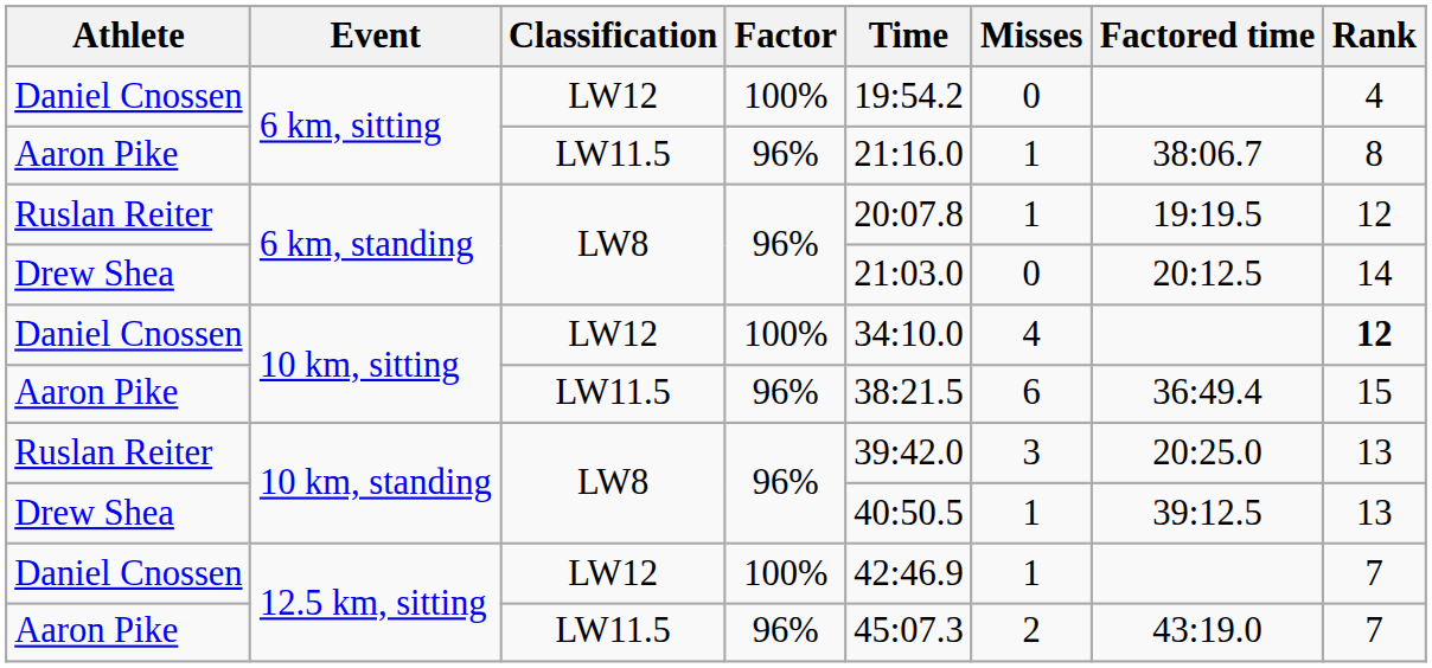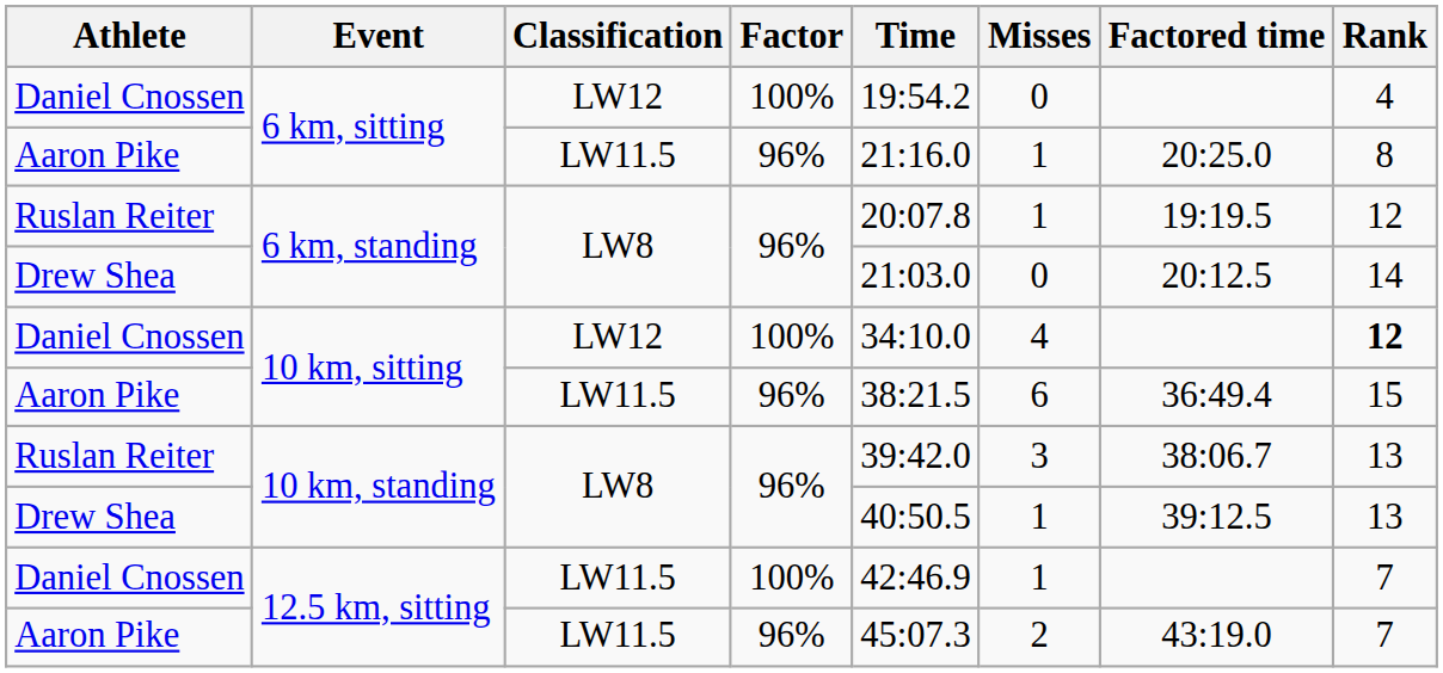Aaron Pike / 6 km, sitting | Factored time: 38:06.7 -> 20:25.0
Ruslan Reiter / 10 km, standing | Factored time: 20:25.0 -> 38:06.7
Daniel Cnossen / 12.5 km, sitting | Classification: LW12 -> LW11.5
